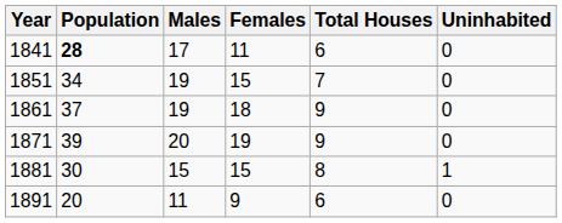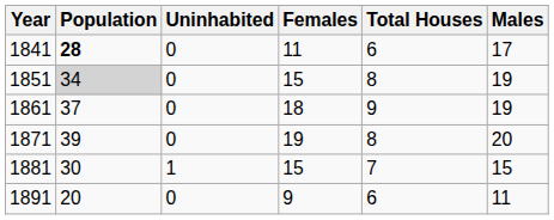columns swapped: Males <-> Uninhabited
1851 | Population: no background -> lightgrey background
1851 | Total Houses: 7 -> 8
1871 | Total Houses: 9 -> 8
1881 | Total Houses: 8 -> 7
